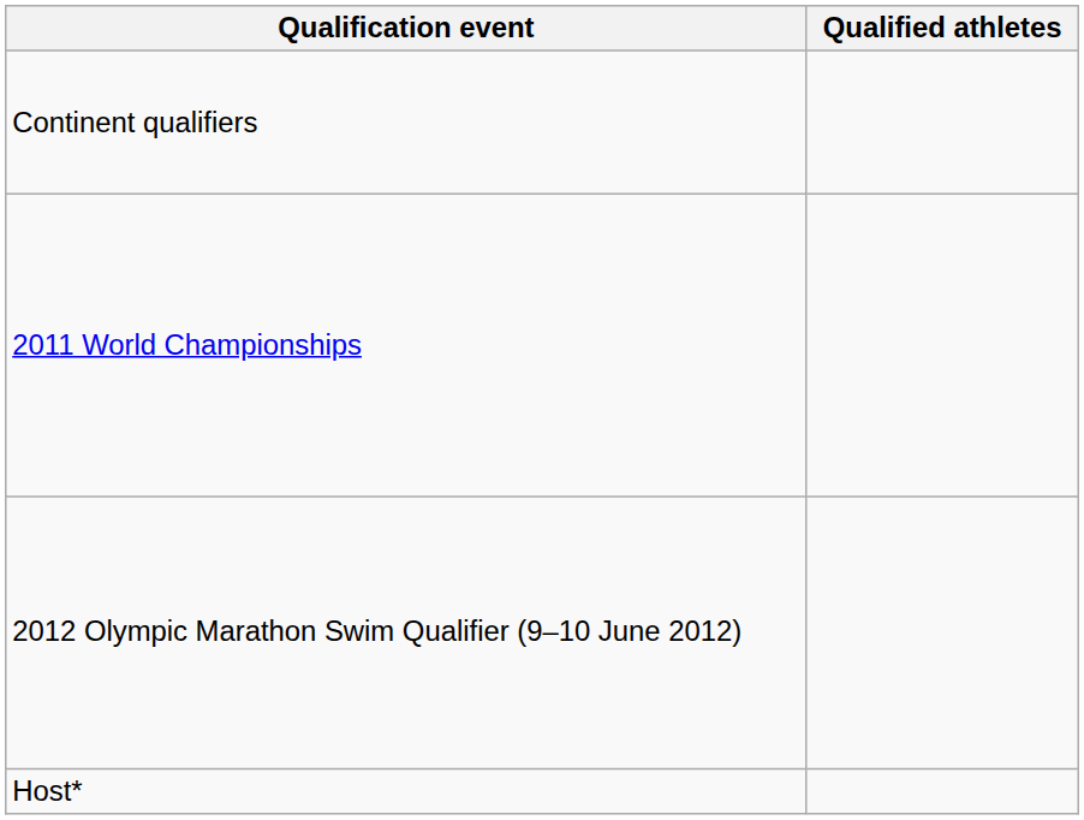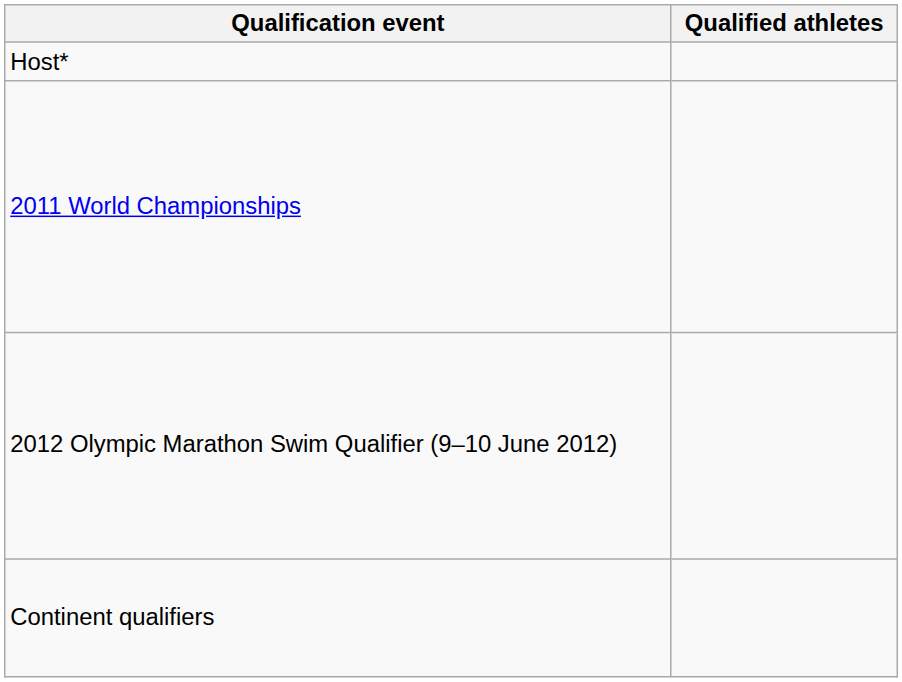rows swapped: Host* <-> Continent qualifiers
